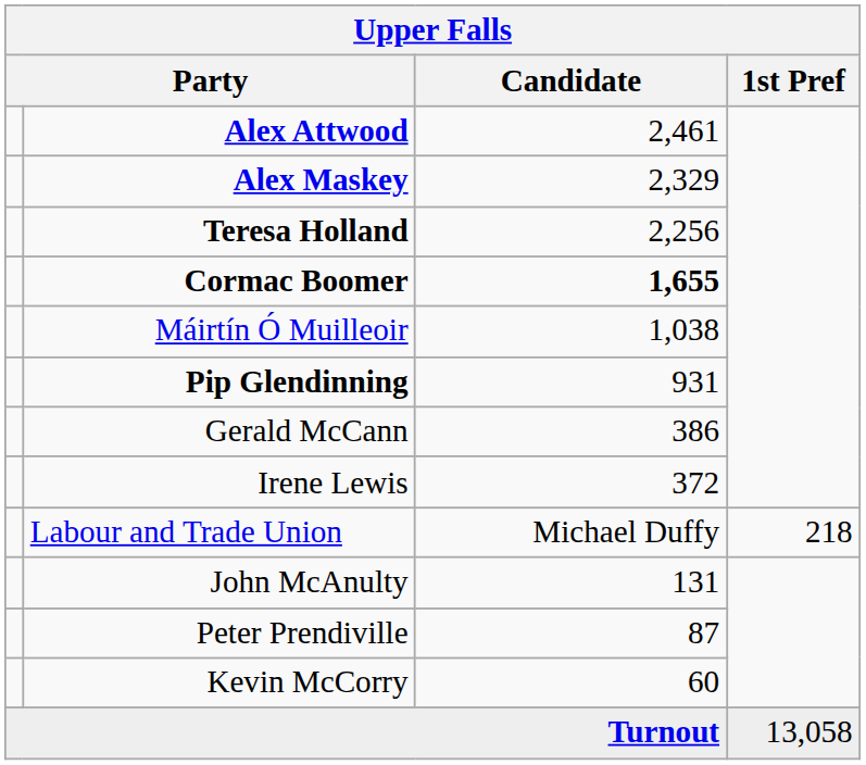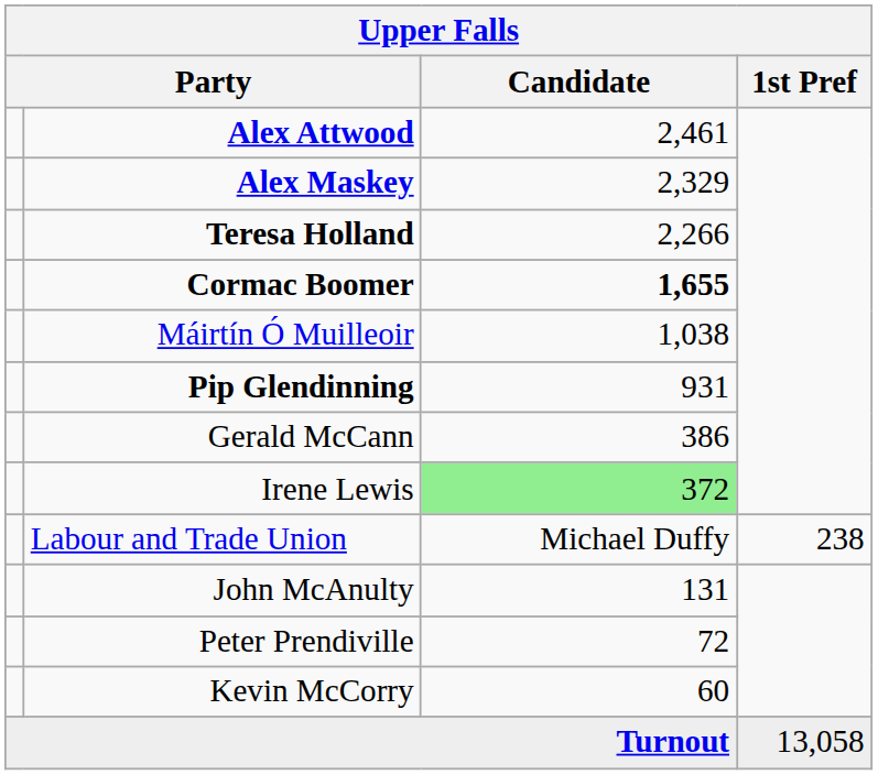Teresa Holland | Candidate: 2,256 -> 2,266
Irene Lewis | Candidate: no background -> lightgreen background
Labour and Trade Union | 1st Pref: 218 -> 238
Peter Prendiville | Candidate: 87 -> 72
